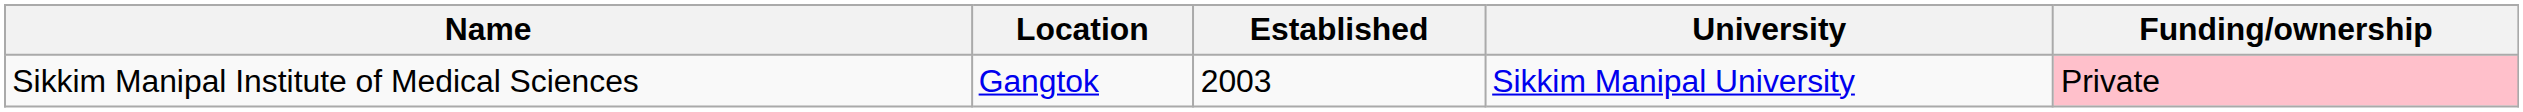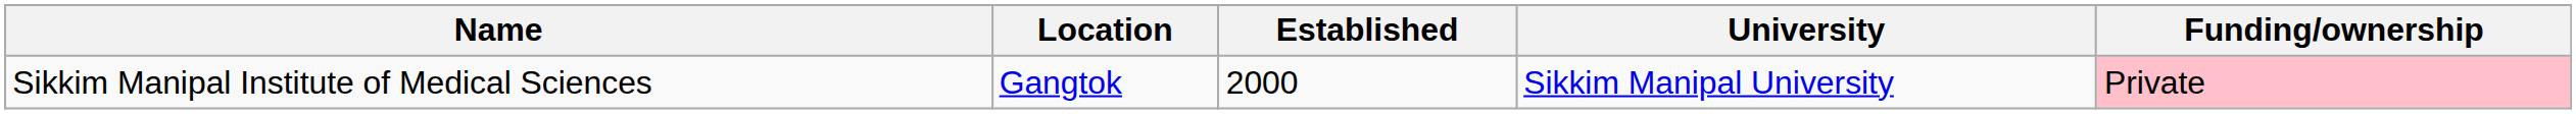Sikkim Manipal Institute of Medical Sciences | Established: 2003 -> 2000
